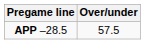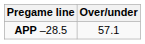APP –28.5 | Over/under: 57.5 -> 57.1
